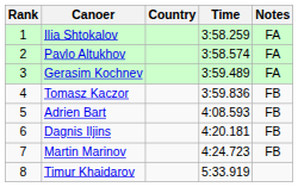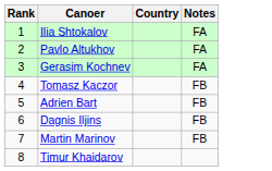- column: Time | 3:58.259 | 3:58.574 | 3:59.489 | 3:59.836 | 4:08.593 | 4:20.181 | 4:24.723 | 5:33.919
